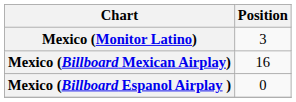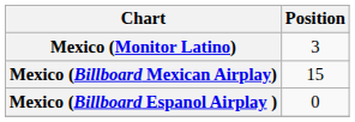Mexico (Billboard Mexican Airplay) | Position: 16 -> 15
